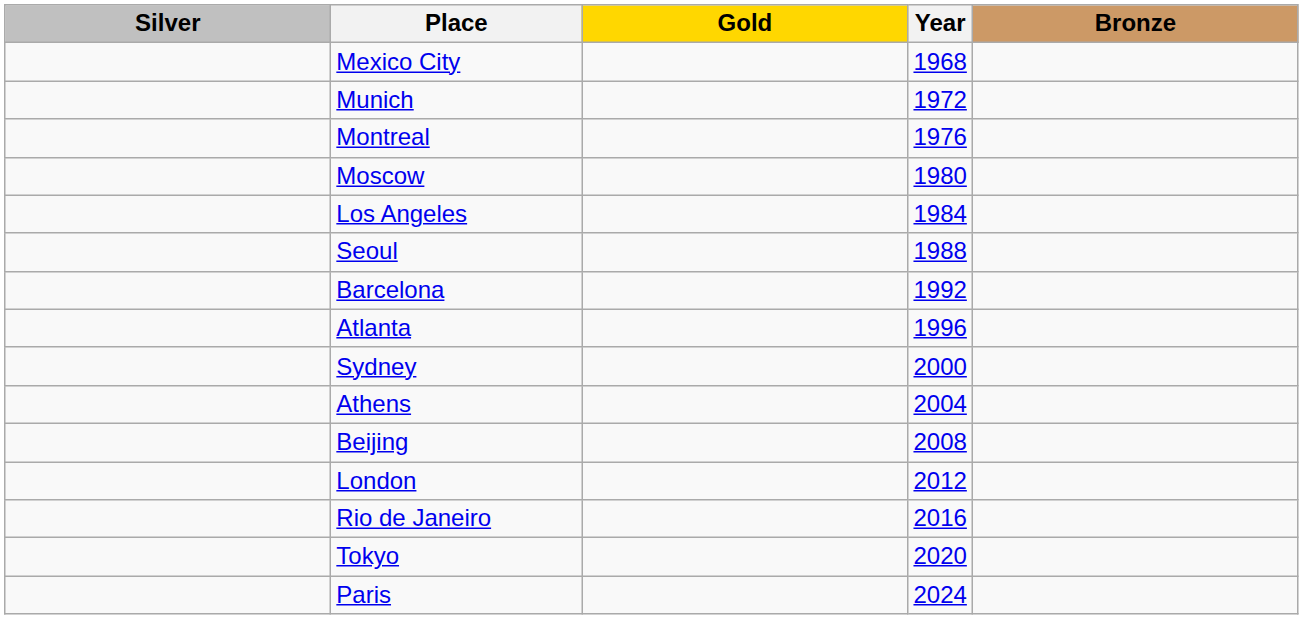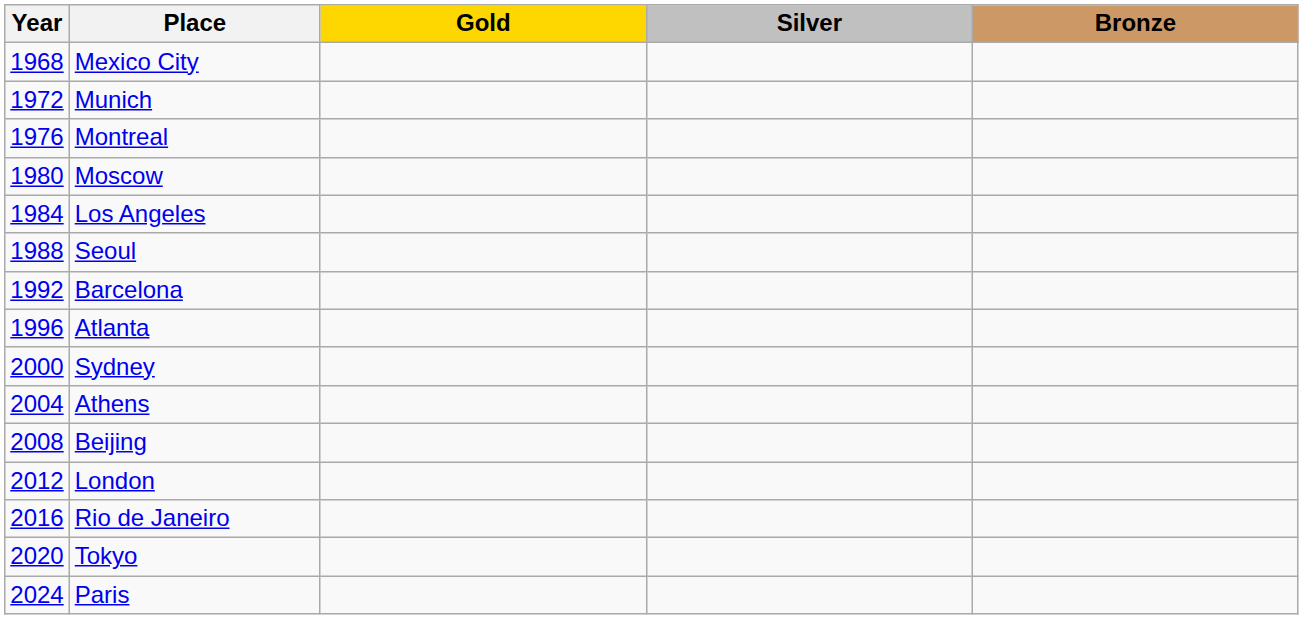columns swapped: Year <-> Silver
